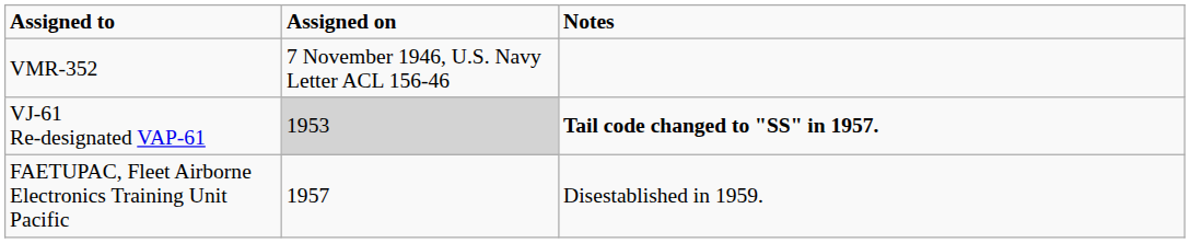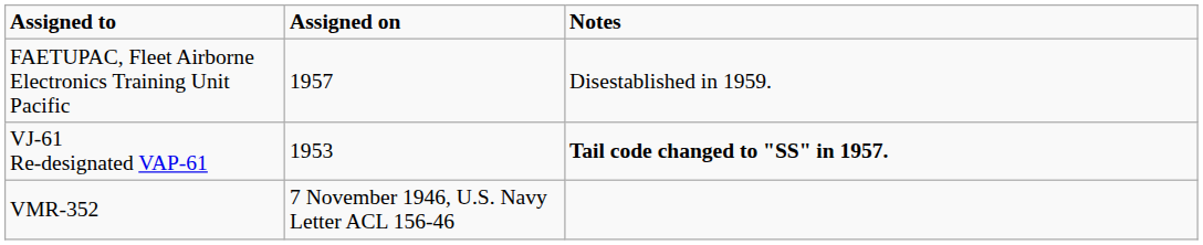rows swapped: VMR-352 <-> FAETUPAC, Fleet Airborne Electronics Training Unit Pacific
VJ-61 Re-designated VAP-61 | Assigned on: lightgrey background -> no background
